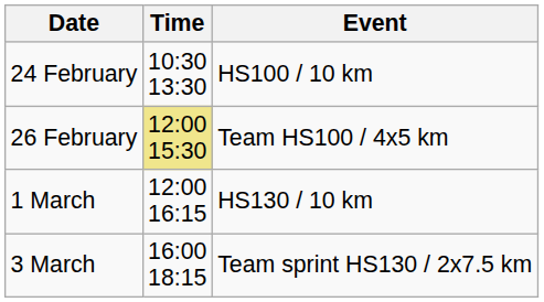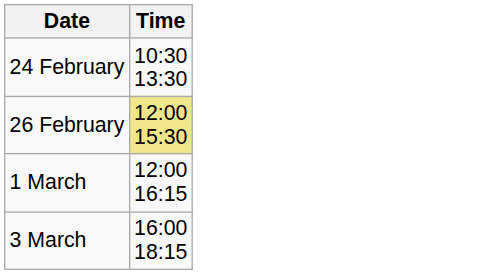- column: Event | HS100 / 10 km | Team HS100 / 4x5 km | HS130 / 10 km | Team sprint HS130 / 2x7.5 km
